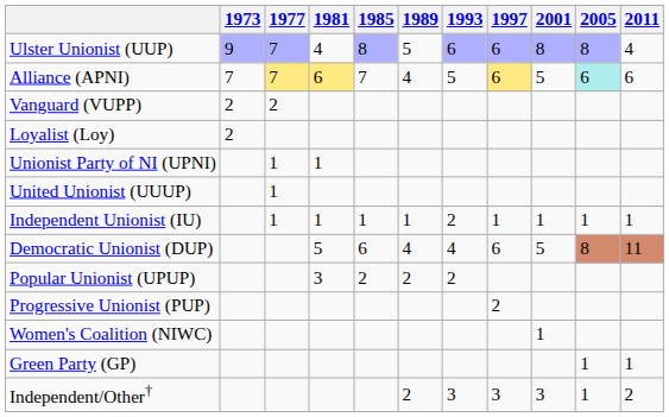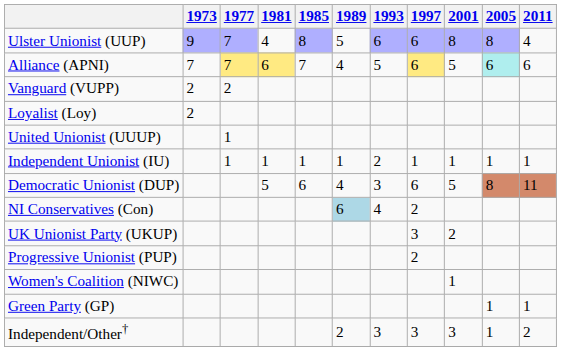- row: Unionist Party of NI (UPNI) | 1 | 1
Democratic Unionist (DUP) | 1993: 4 -> 3
- row: Popular Unionist (UPUP) | 3 | 2 | 2 | 2
+ row: NI Conservatives (Con) | 6 | 4 | 2
+ row: UK Unionist Party (UKUP) | 3 | 2
